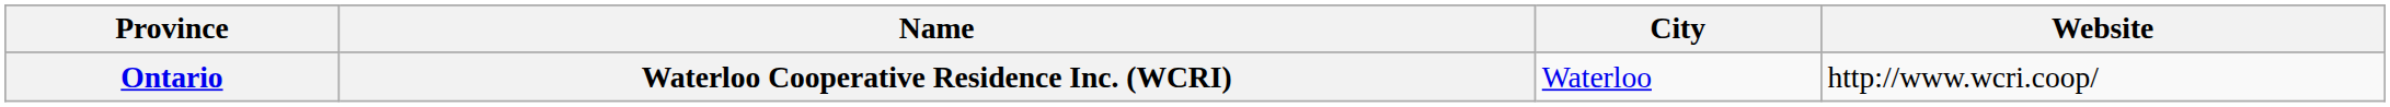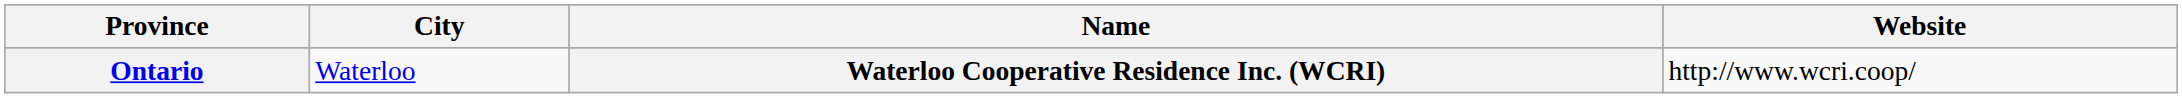columns swapped: Name <-> City
